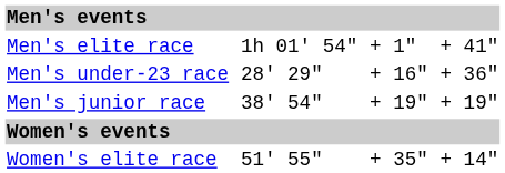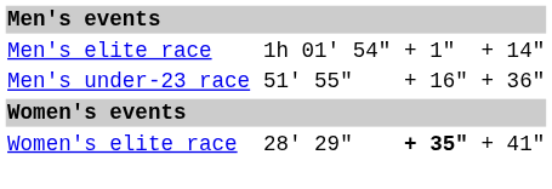Men's elite race | column 7: + 41" -> + 14"
Men's under-23 race | column 3: 28' 29" -> 51' 55"
- row: Men's junior race | 38' 54" | + 19" | + 19"
Women's elite race | column 3: 51' 55" -> 28' 29"
Women's elite race | column 5: normal -> bold
Women's elite race | column 7: + 14" -> + 41"
